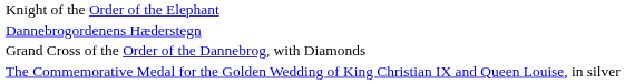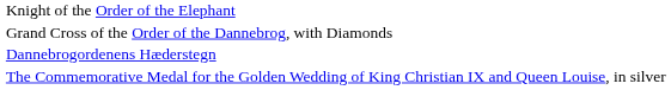rows swapped: Grand Cross of the Order of the Dannebrog, with Diamonds <-> Dannebrogordenens Hæderstegn
